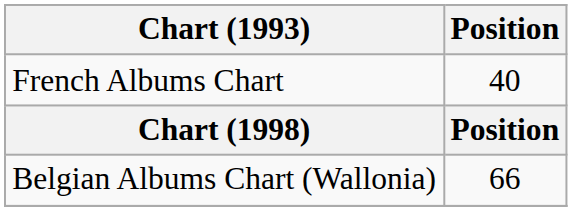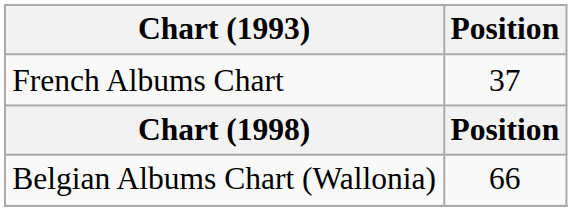French Albums Chart | Position: 40 -> 37
